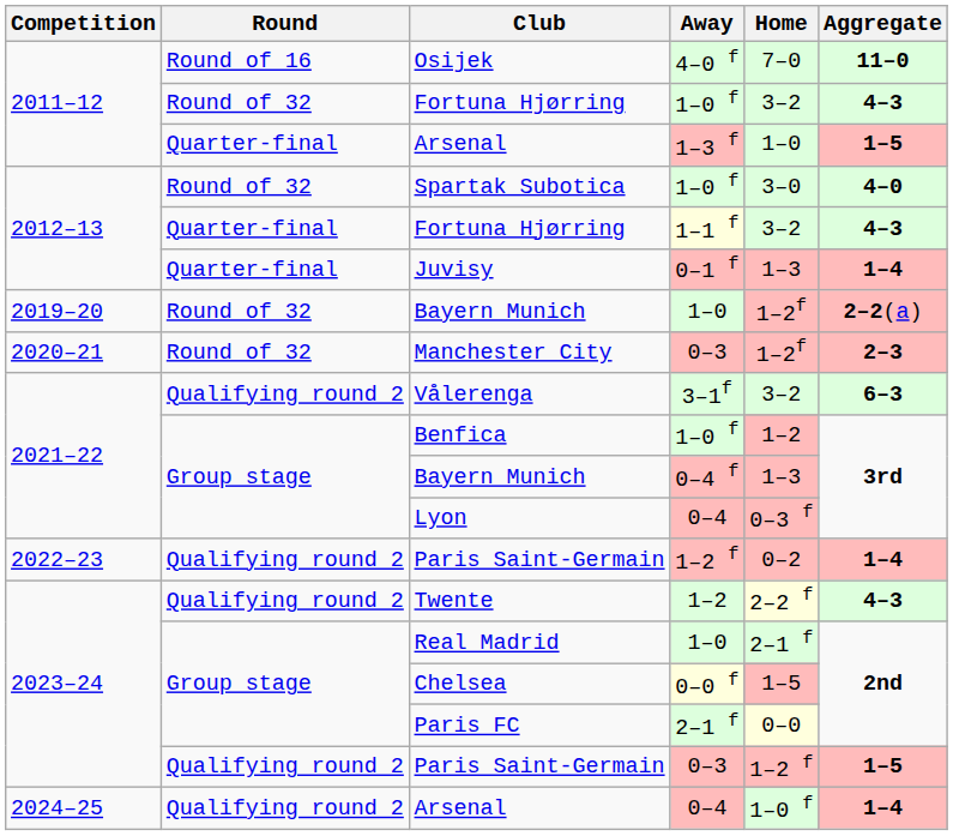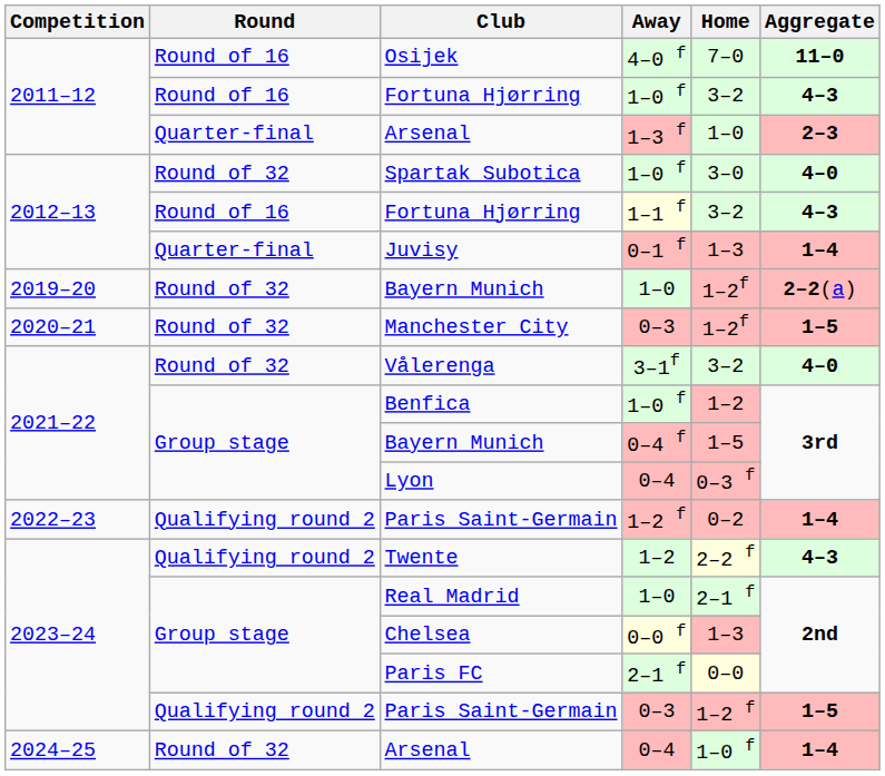Fortuna Hjørring / 1–0 f | Round: Round of 32 -> Round of 16
Arsenal / 1–3 f | Aggregate: 1–5 -> 2–3
Fortuna Hjørring / 1–1 f | Round: Quarter-final -> Round of 16
Manchester City | Aggregate: 2–3 -> 1–5
Vålerenga | Round: Qualifying round 2 -> Round of 32
Vålerenga | Aggregate: 6–3 -> 4–0
Bayern Munich / 0–4 f | Home: 1–3 -> 1–5
Chelsea | Home: 1–5 -> 1–3
Arsenal / 0–4 | Round: Qualifying round 2 -> Round of 32
